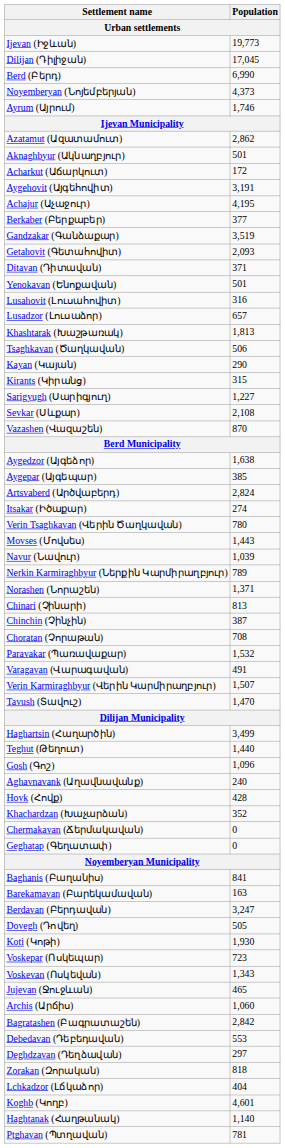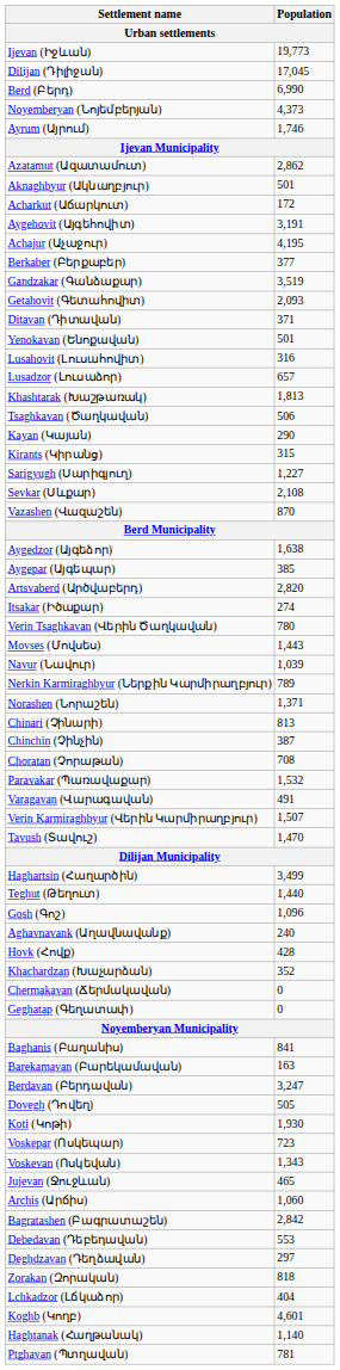Artsvaberd (Արծվաբերդ) | Population: 2,824 -> 2,820
